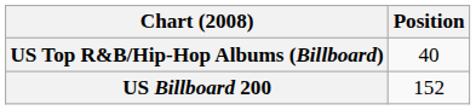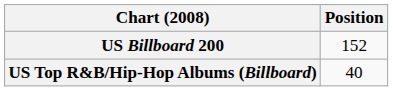rows swapped: US Billboard 200 <-> US Top R&B/Hip-Hop Albums (Billboard)
